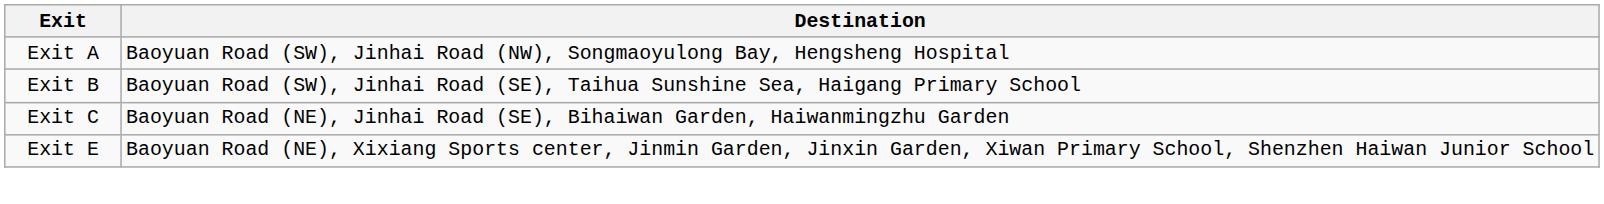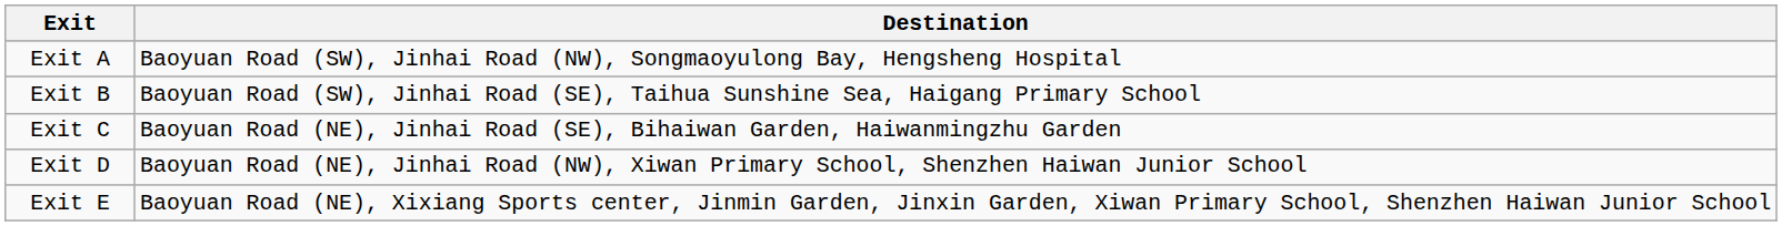+ row: Exit D | Baoyuan Road (NE), Jinhai Road (NW), Xiwan Primary School, Shenzhen Haiwan Junior School
